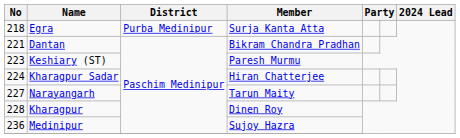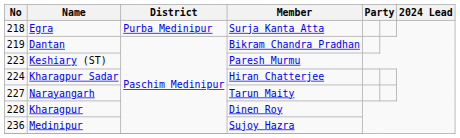Dantan | No: 221 -> 219
